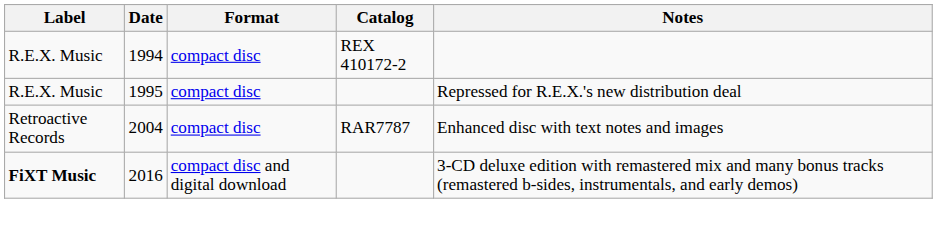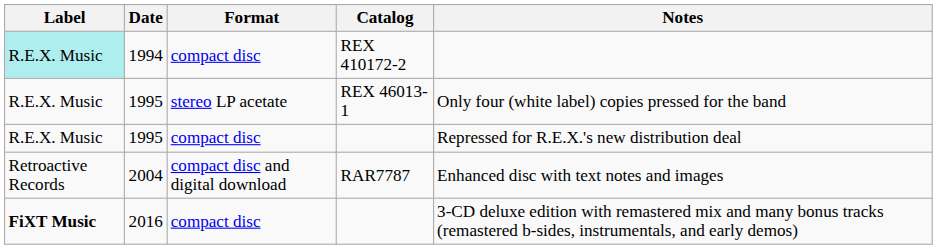1994 | Label: no background -> paleturquoise background
+ row: R.E.X. Music | 1995 | stereo LP acetate | REX 46013-1 | Only four (white label) copies pressed for the band
2004 | Format: compact disc -> compact disc and digital download
2016 | Format: compact disc and digital download -> compact disc
